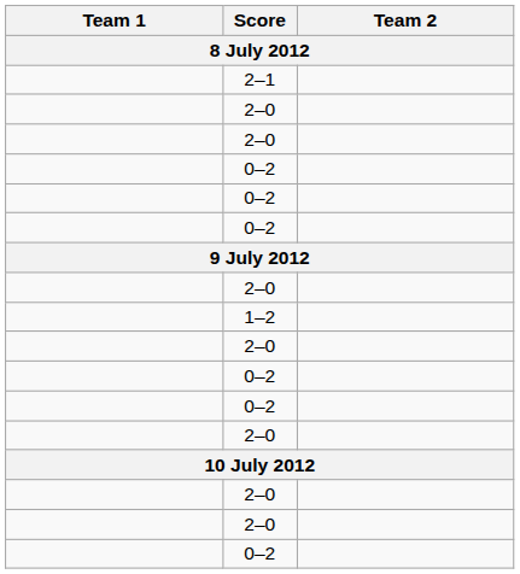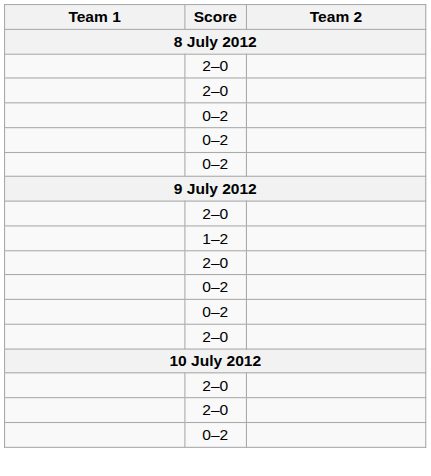- row: 2–1
